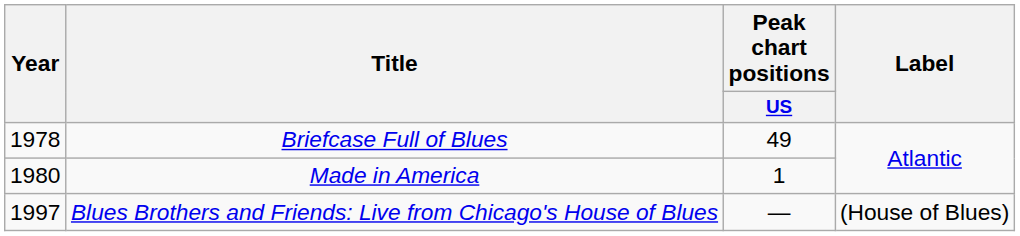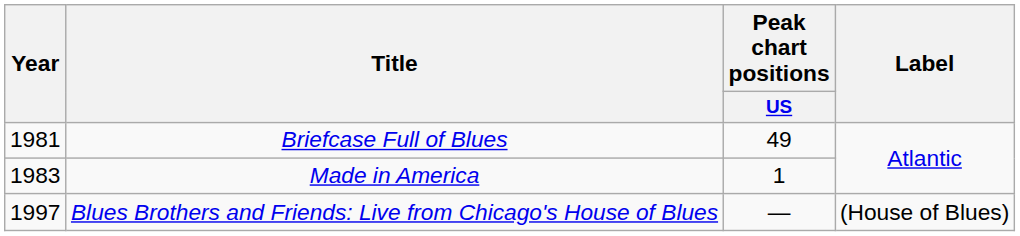Briefcase Full of Blues | Year: 1978 -> 1981
Made in America | Year: 1980 -> 1983
